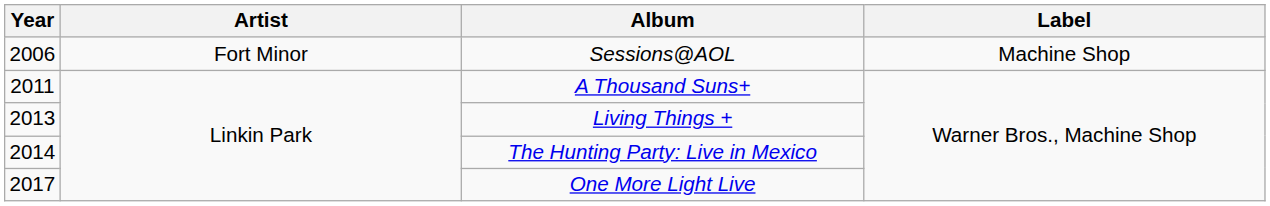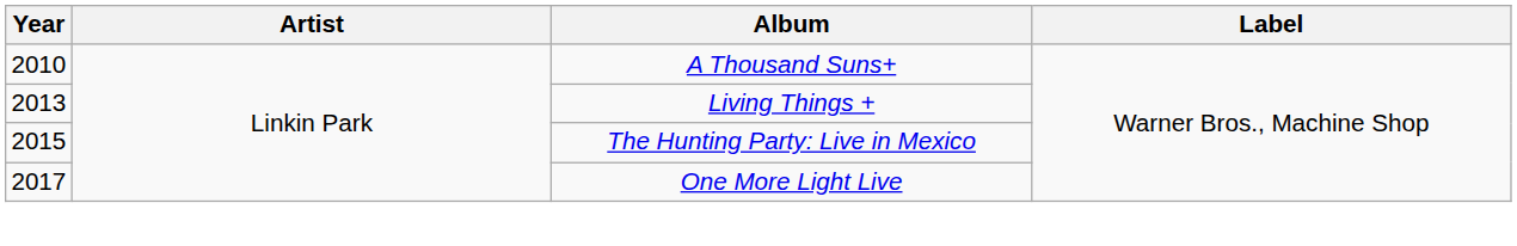- row: 2006 | Fort Minor | Sessions@AOL | Machine Shop
A Thousand Suns+ | Year: 2011 -> 2010
The Hunting Party: Live in Mexico | Year: 2014 -> 2015
